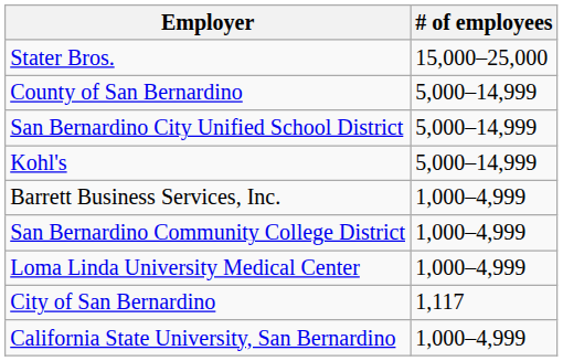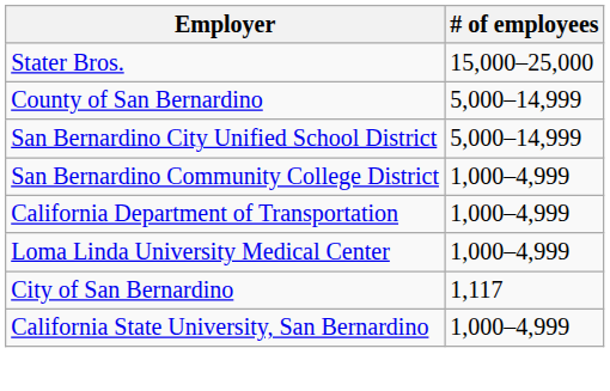- row: Kohl's | 5,000–14,999
- row: Barrett Business Services, Inc. | 1,000–4,999
+ row: California Department of Transportation | 1,000–4,999
